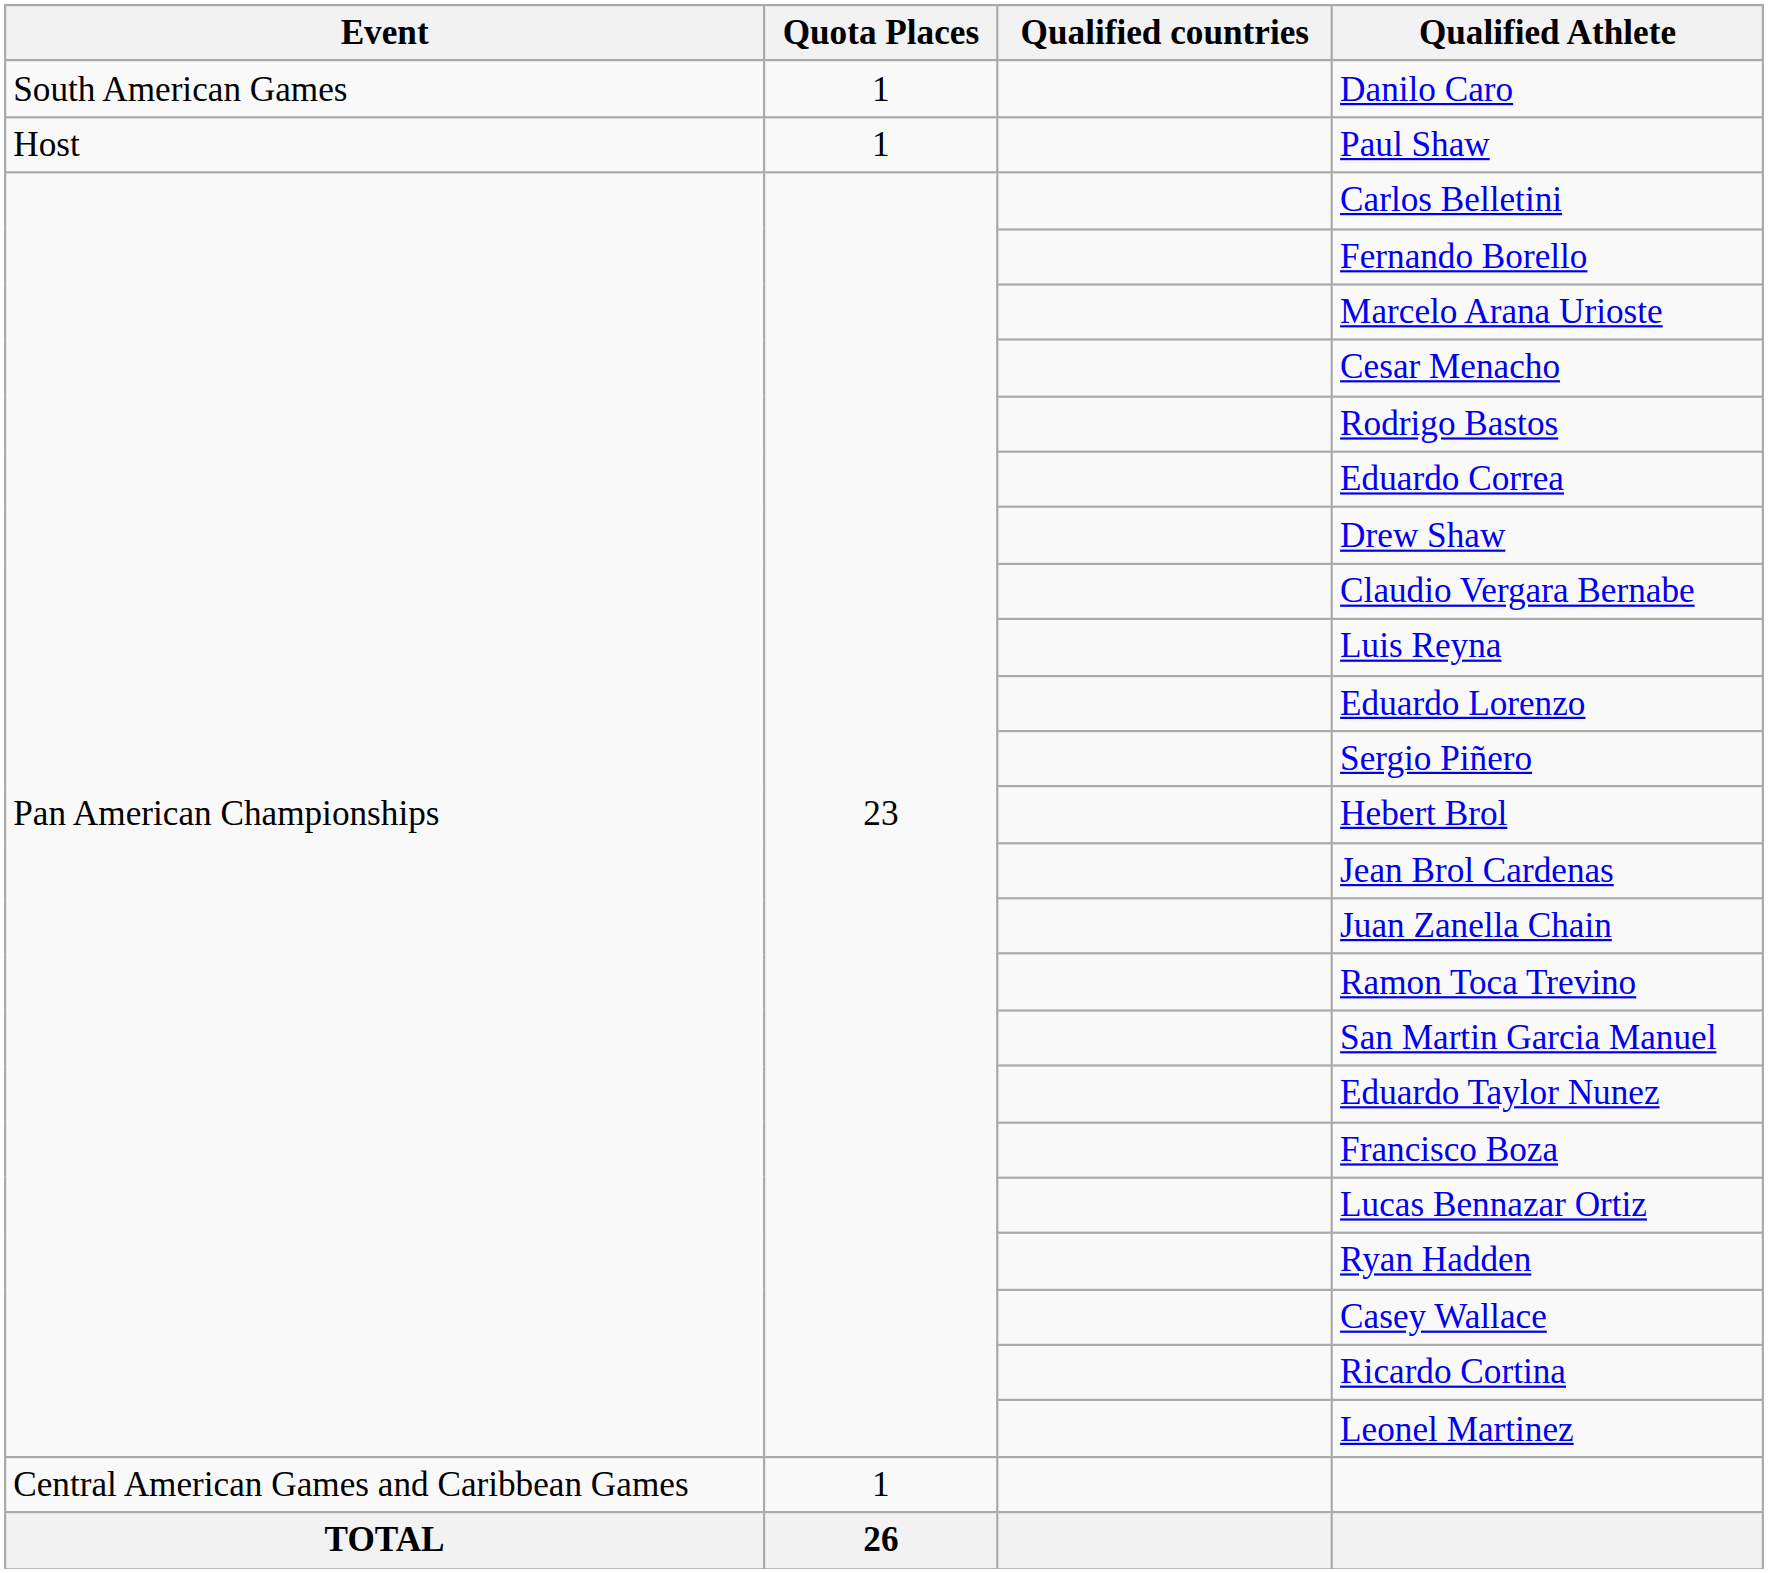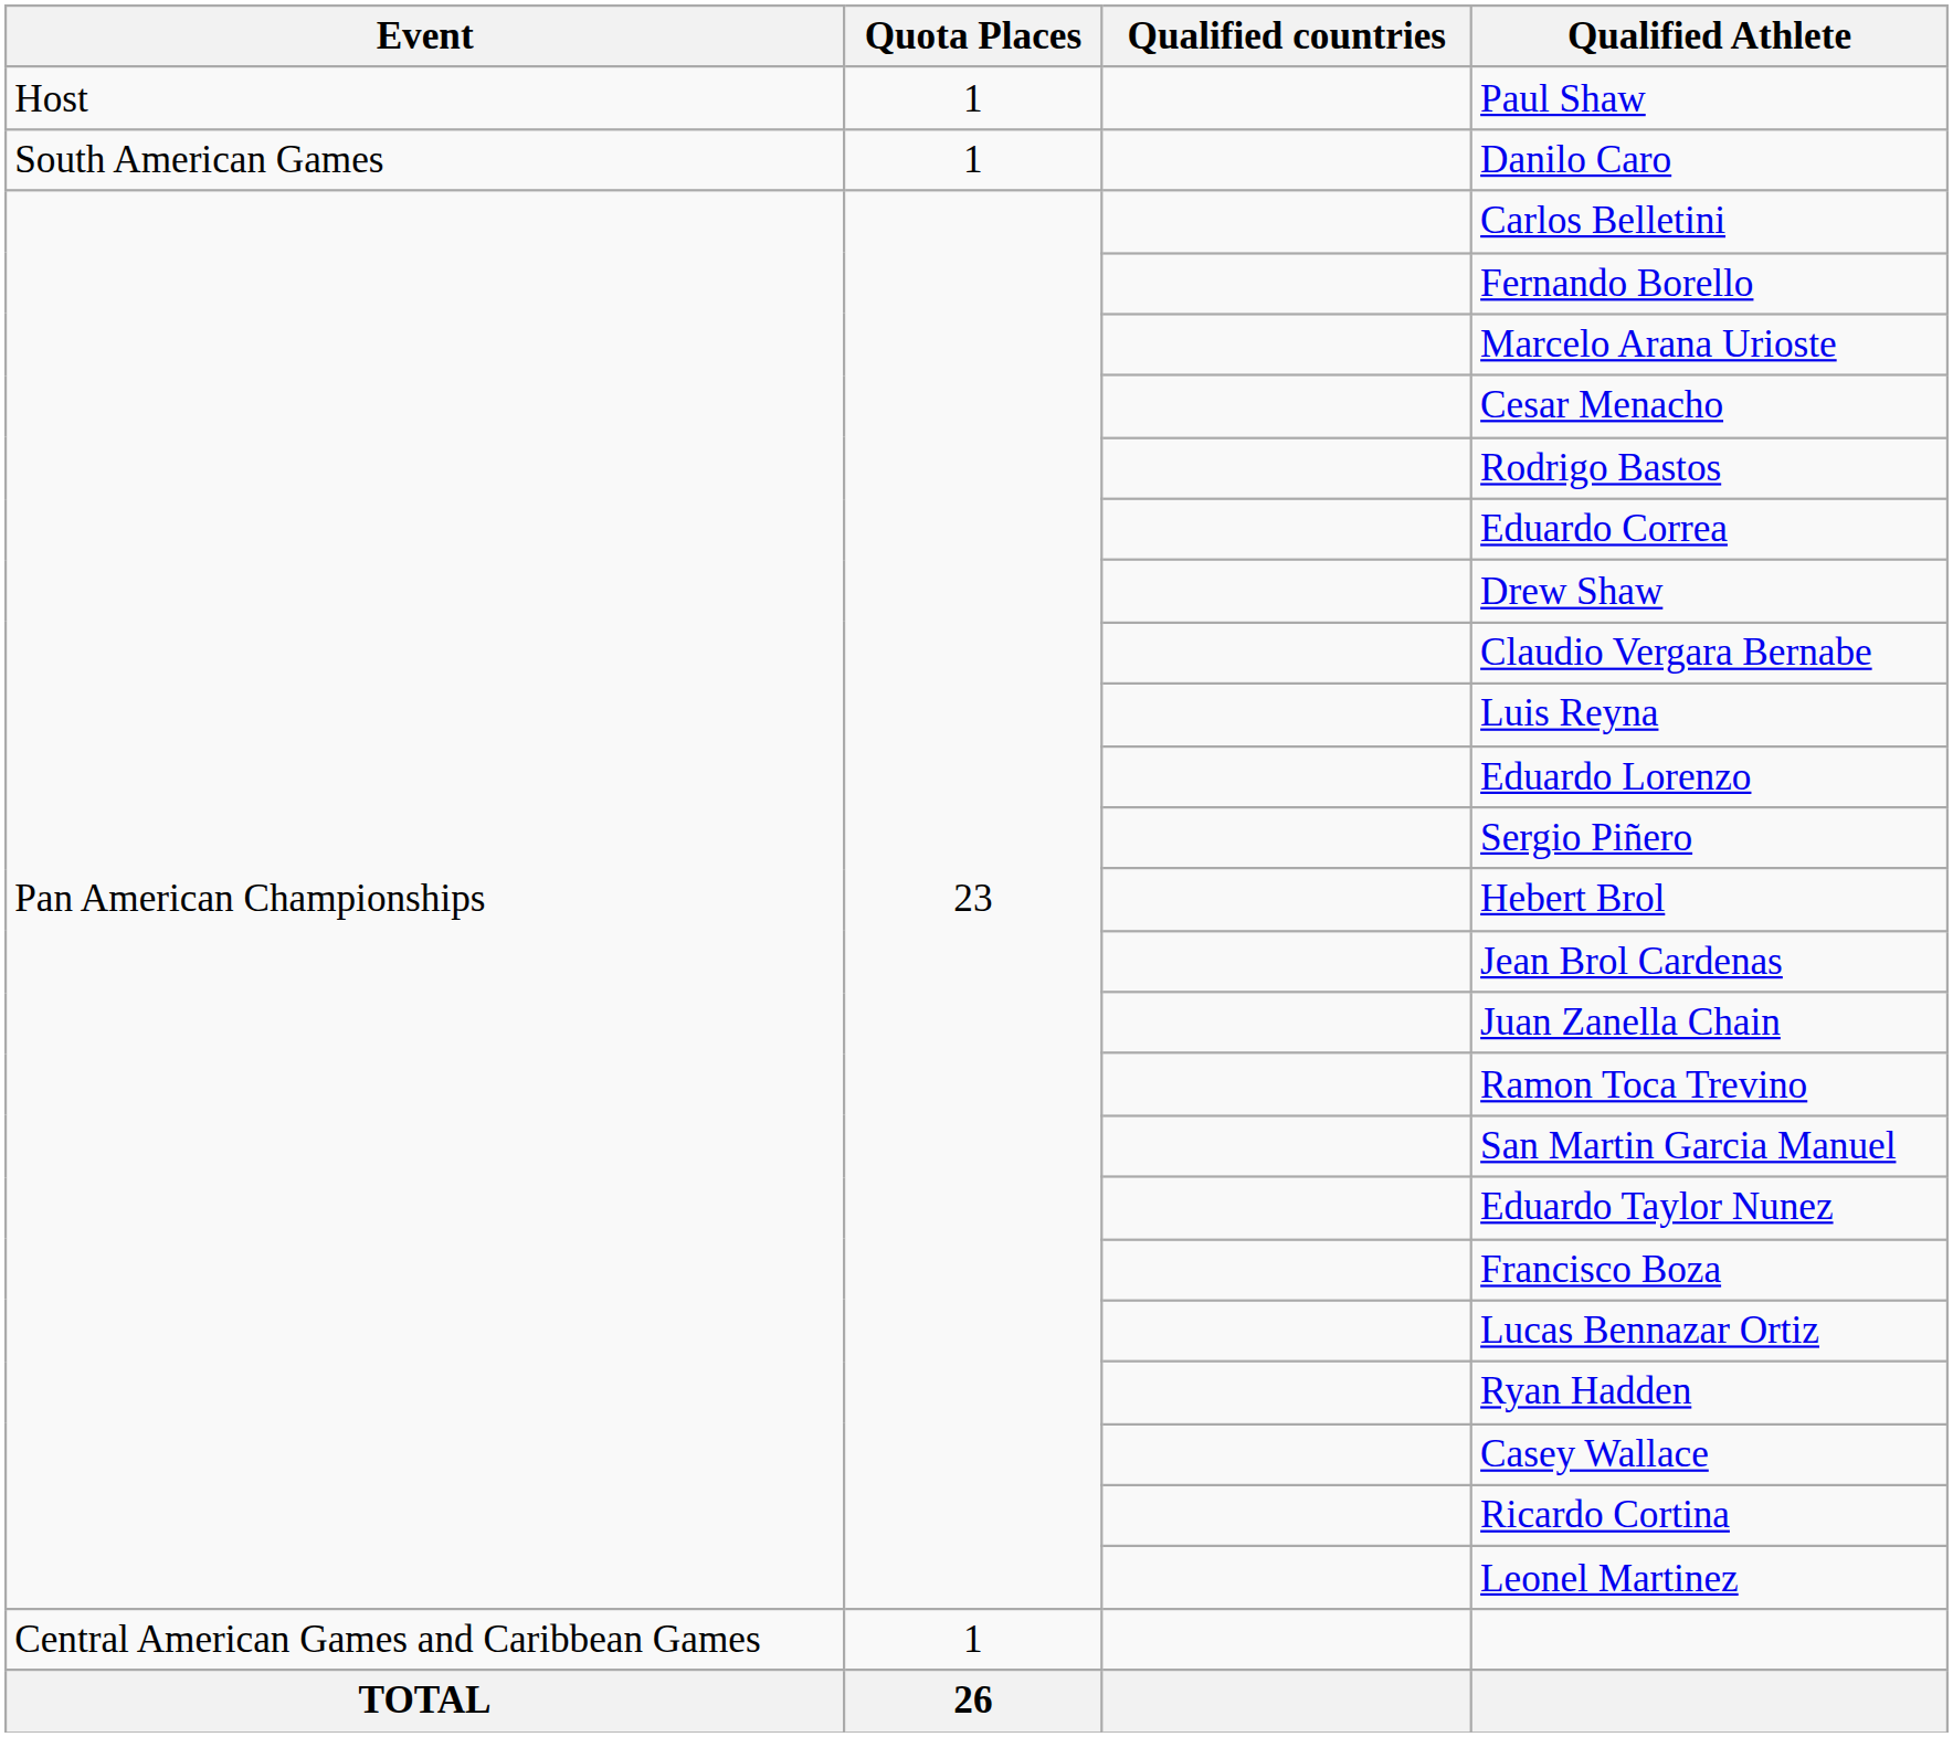rows swapped: Paul Shaw <-> Danilo Caro
